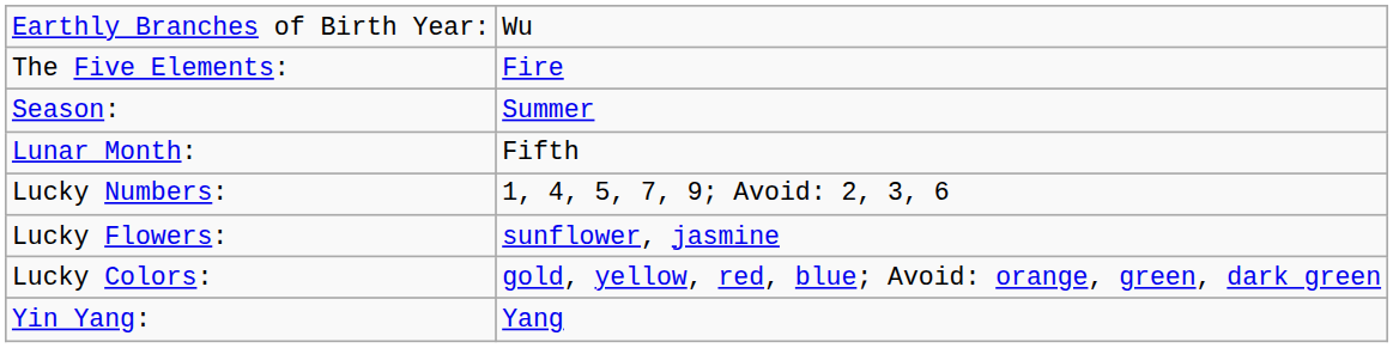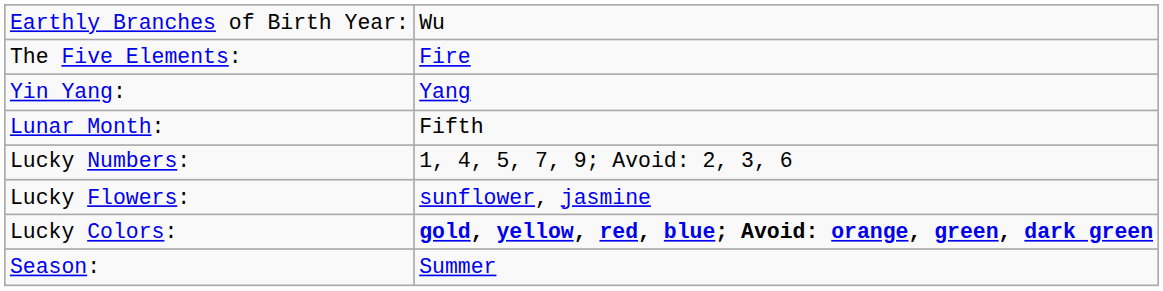rows swapped: Yin Yang: <-> Season:
Lucky Colors: | column 2: normal -> bold
